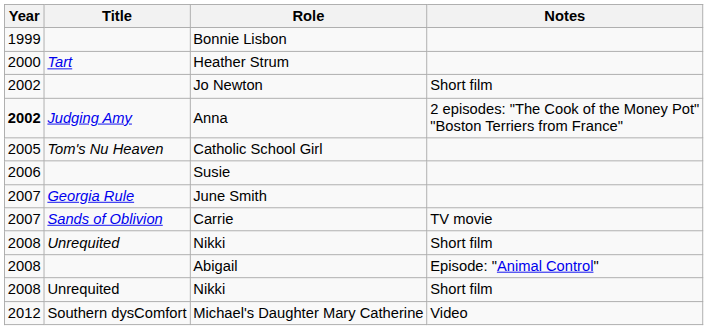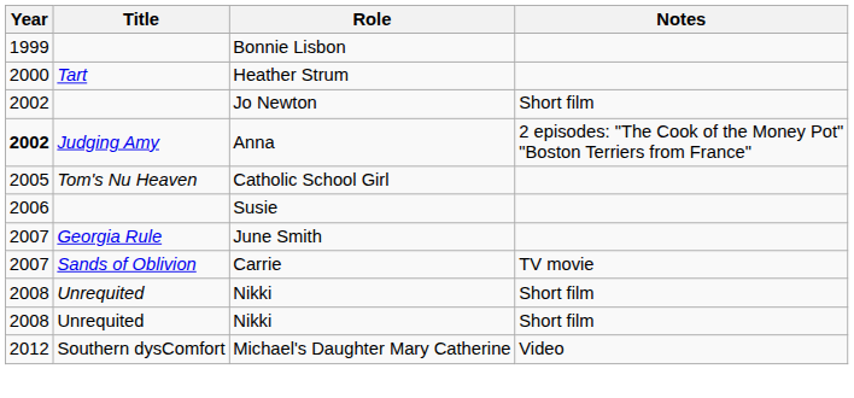- row: 2008 | Abigail | Episode: "Animal Control"
